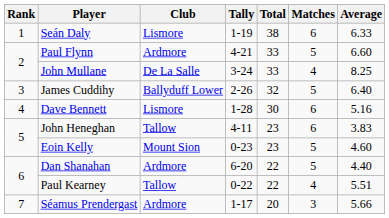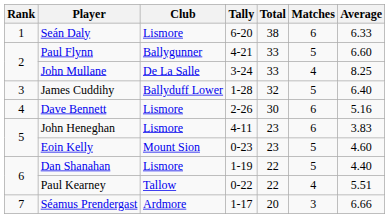Seán Daly | Tally: 1-19 -> 6-20
Paul Flynn | Club: Ardmore -> Ballygunner
James Cuddihy | Tally: 2-26 -> 1-28
Dave Bennett | Tally: 1-28 -> 2-26
John Heneghan | Club: Tallow -> Lismore
Dan Shanahan | Club: Ardmore -> Lismore
Dan Shanahan | Tally: 6-20 -> 1-19
Séamus Prendergast | Average: 5.66 -> 6.66
